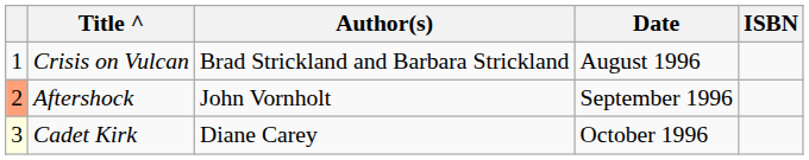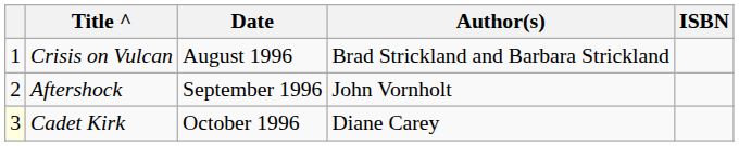columns swapped: Author(s) <-> Date
Aftershock | column 1: lightsalmon background -> no background
